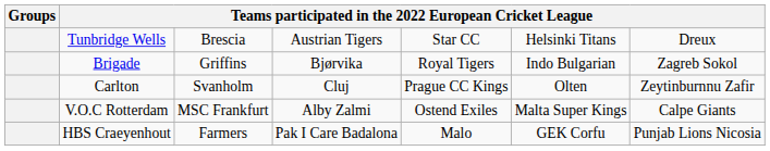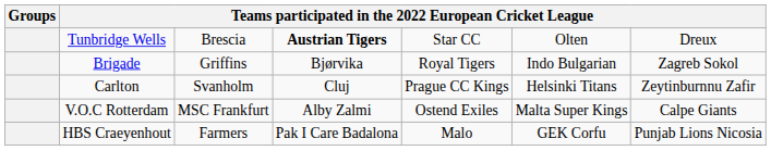Tunbridge Wells | column 4: normal -> bold
Tunbridge Wells | column 6: Helsinki Titans -> Olten
Carlton | column 6: Olten -> Helsinki Titans
